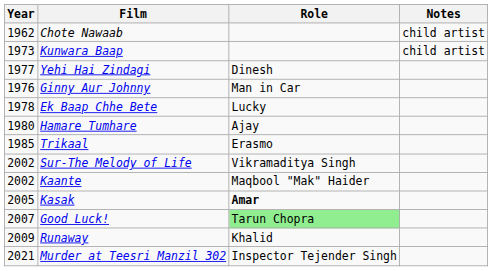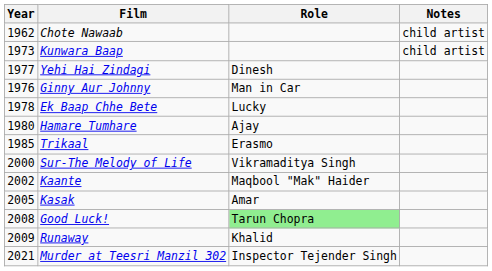Sur-The Melody of Life | Year: 2002 -> 2000
Kasak | Role: bold -> normal
Good Luck! | Year: 2007 -> 2008
